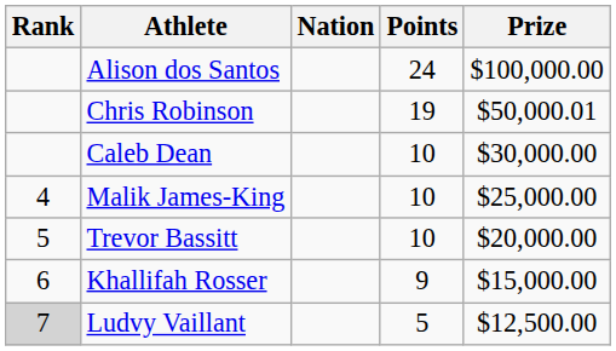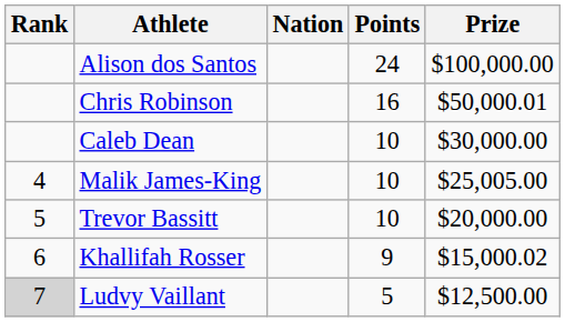Chris Robinson | Points: 19 -> 16
Malik James-King | Prize: $25,000.00 -> $25,005.00
Khallifah Rosser | Prize: $15,000.00 -> $15,000.02
